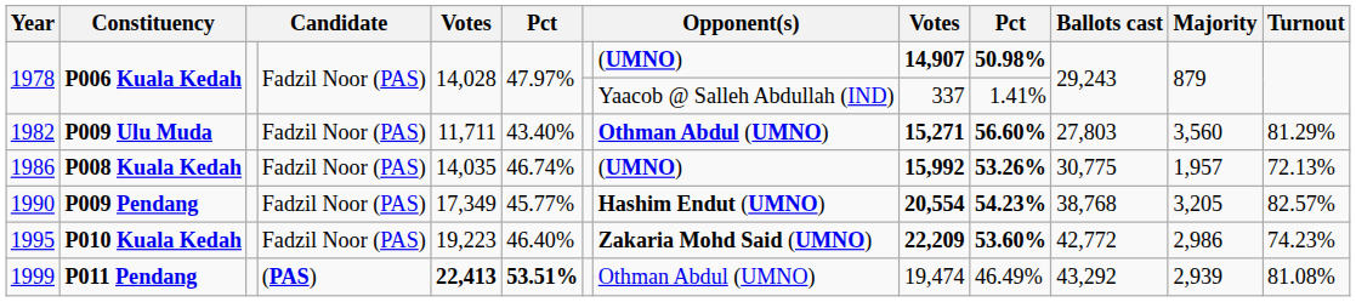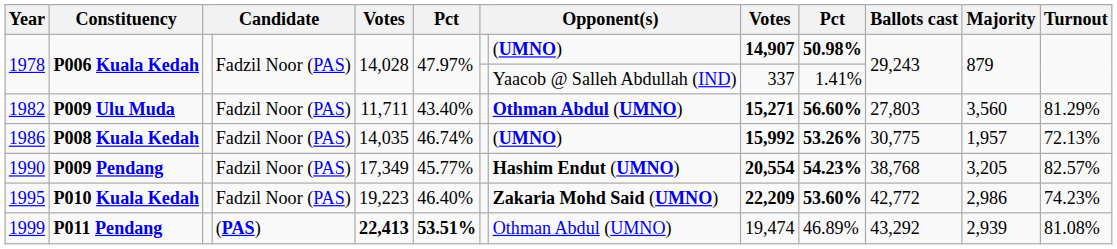1999 | column 10: 46.49% -> 46.89%
